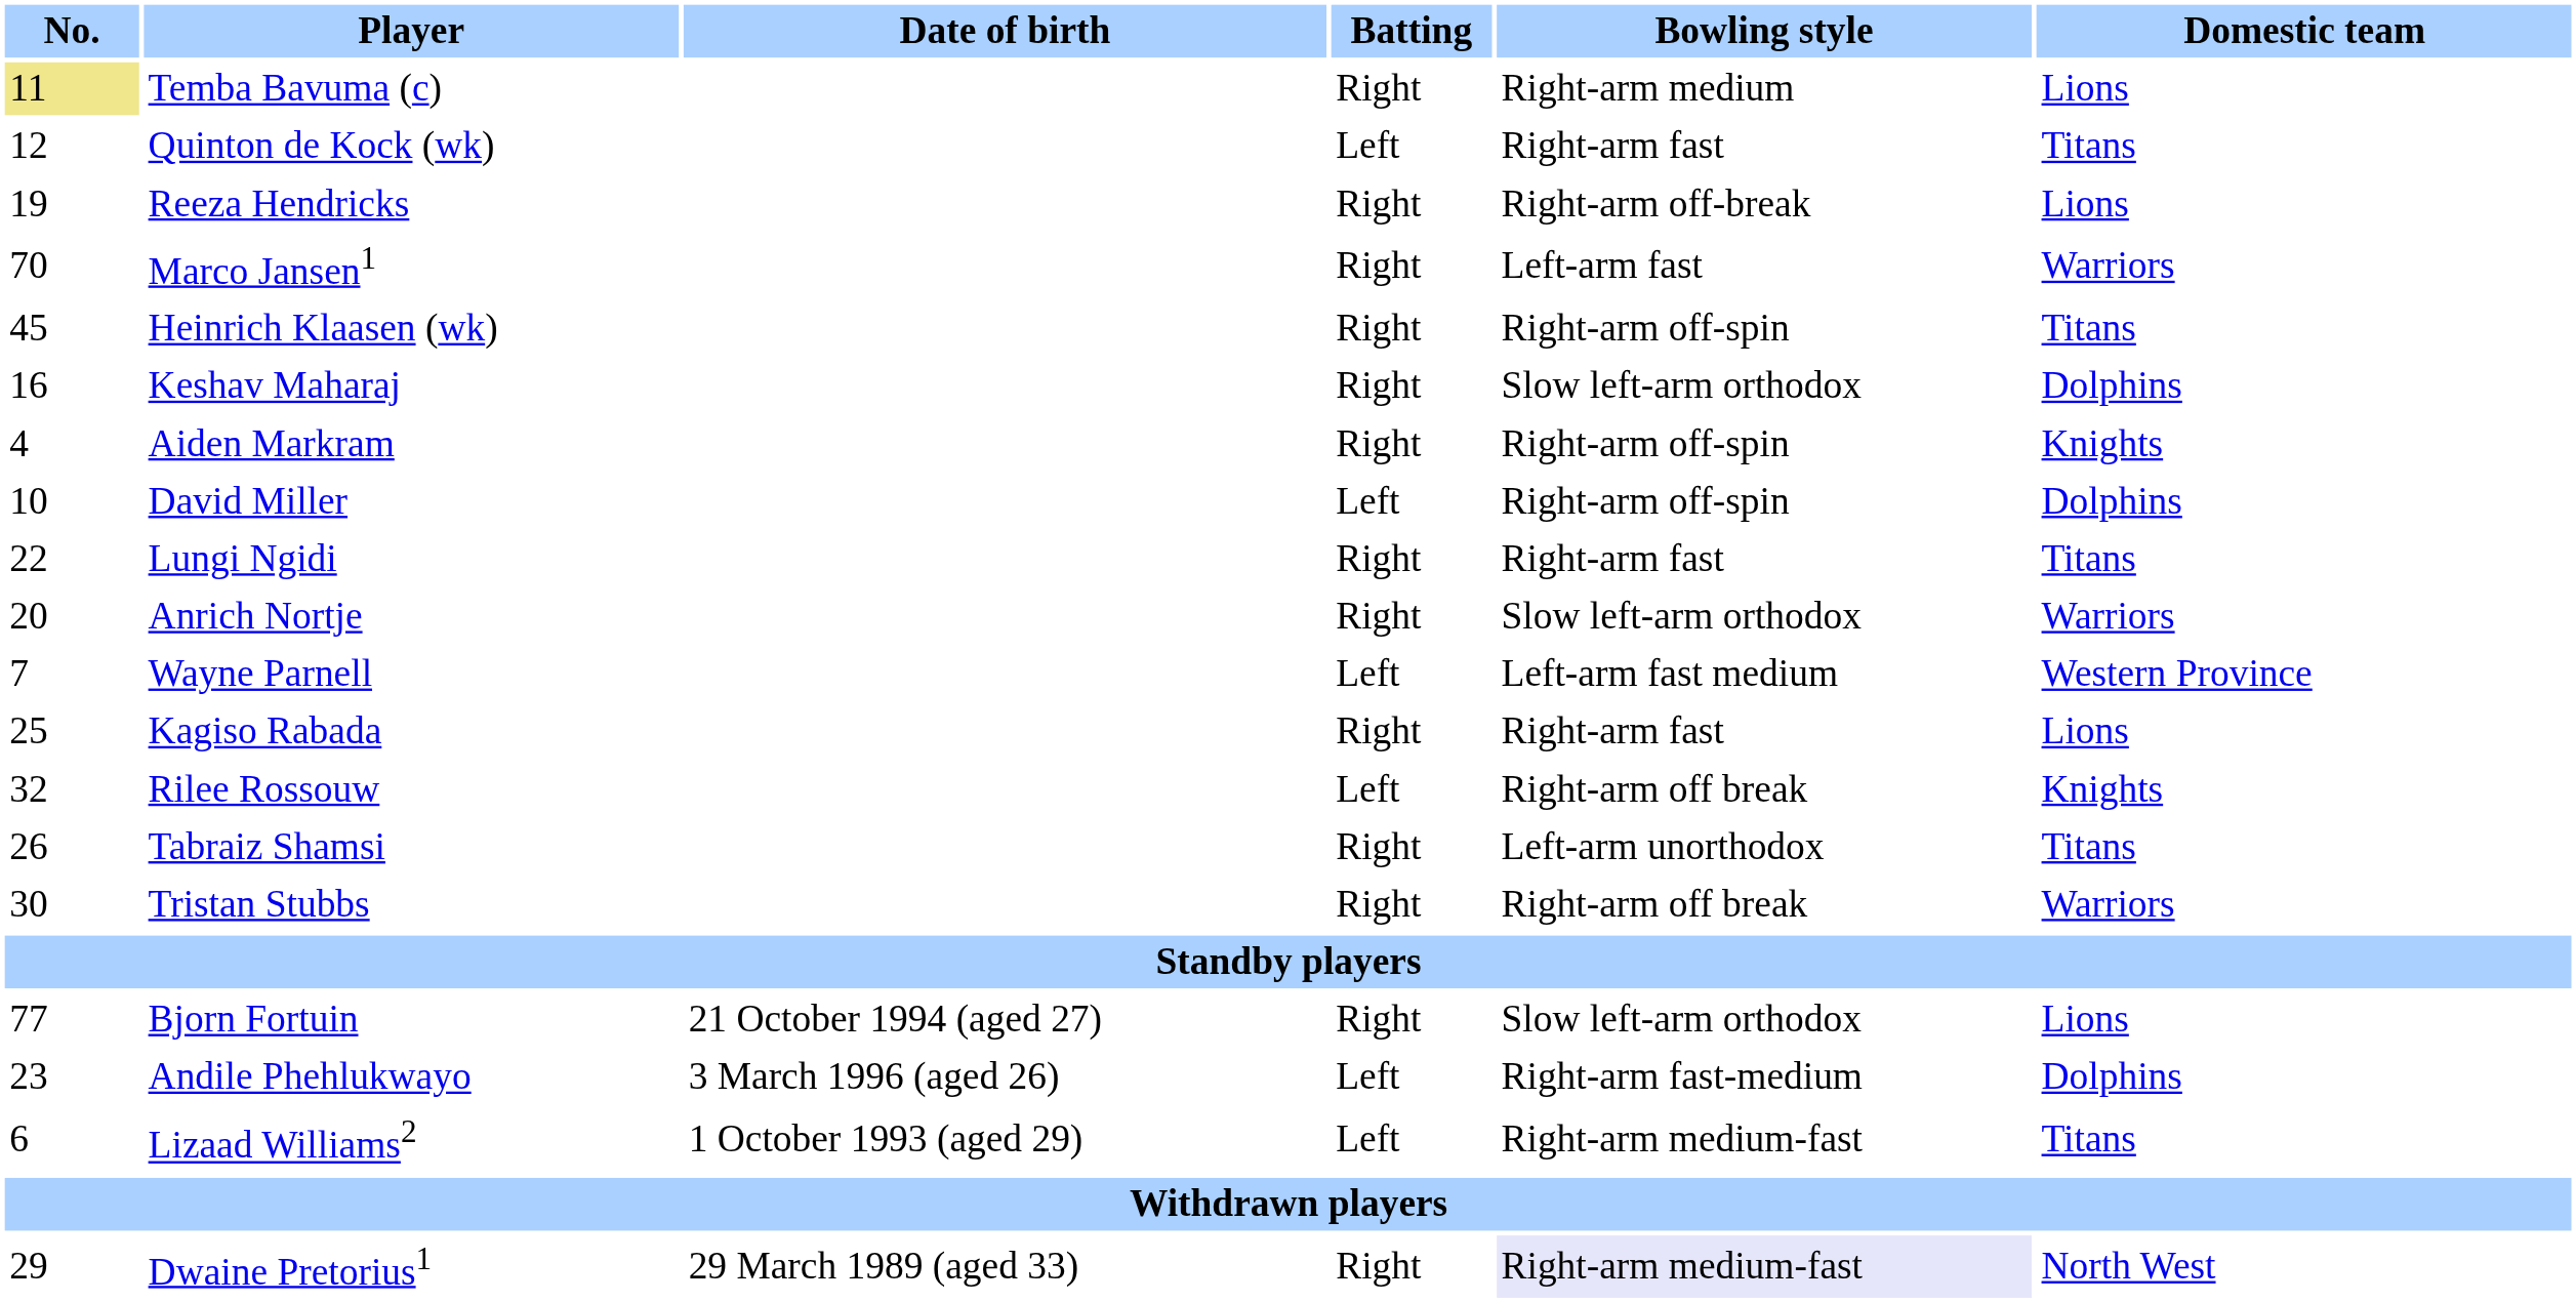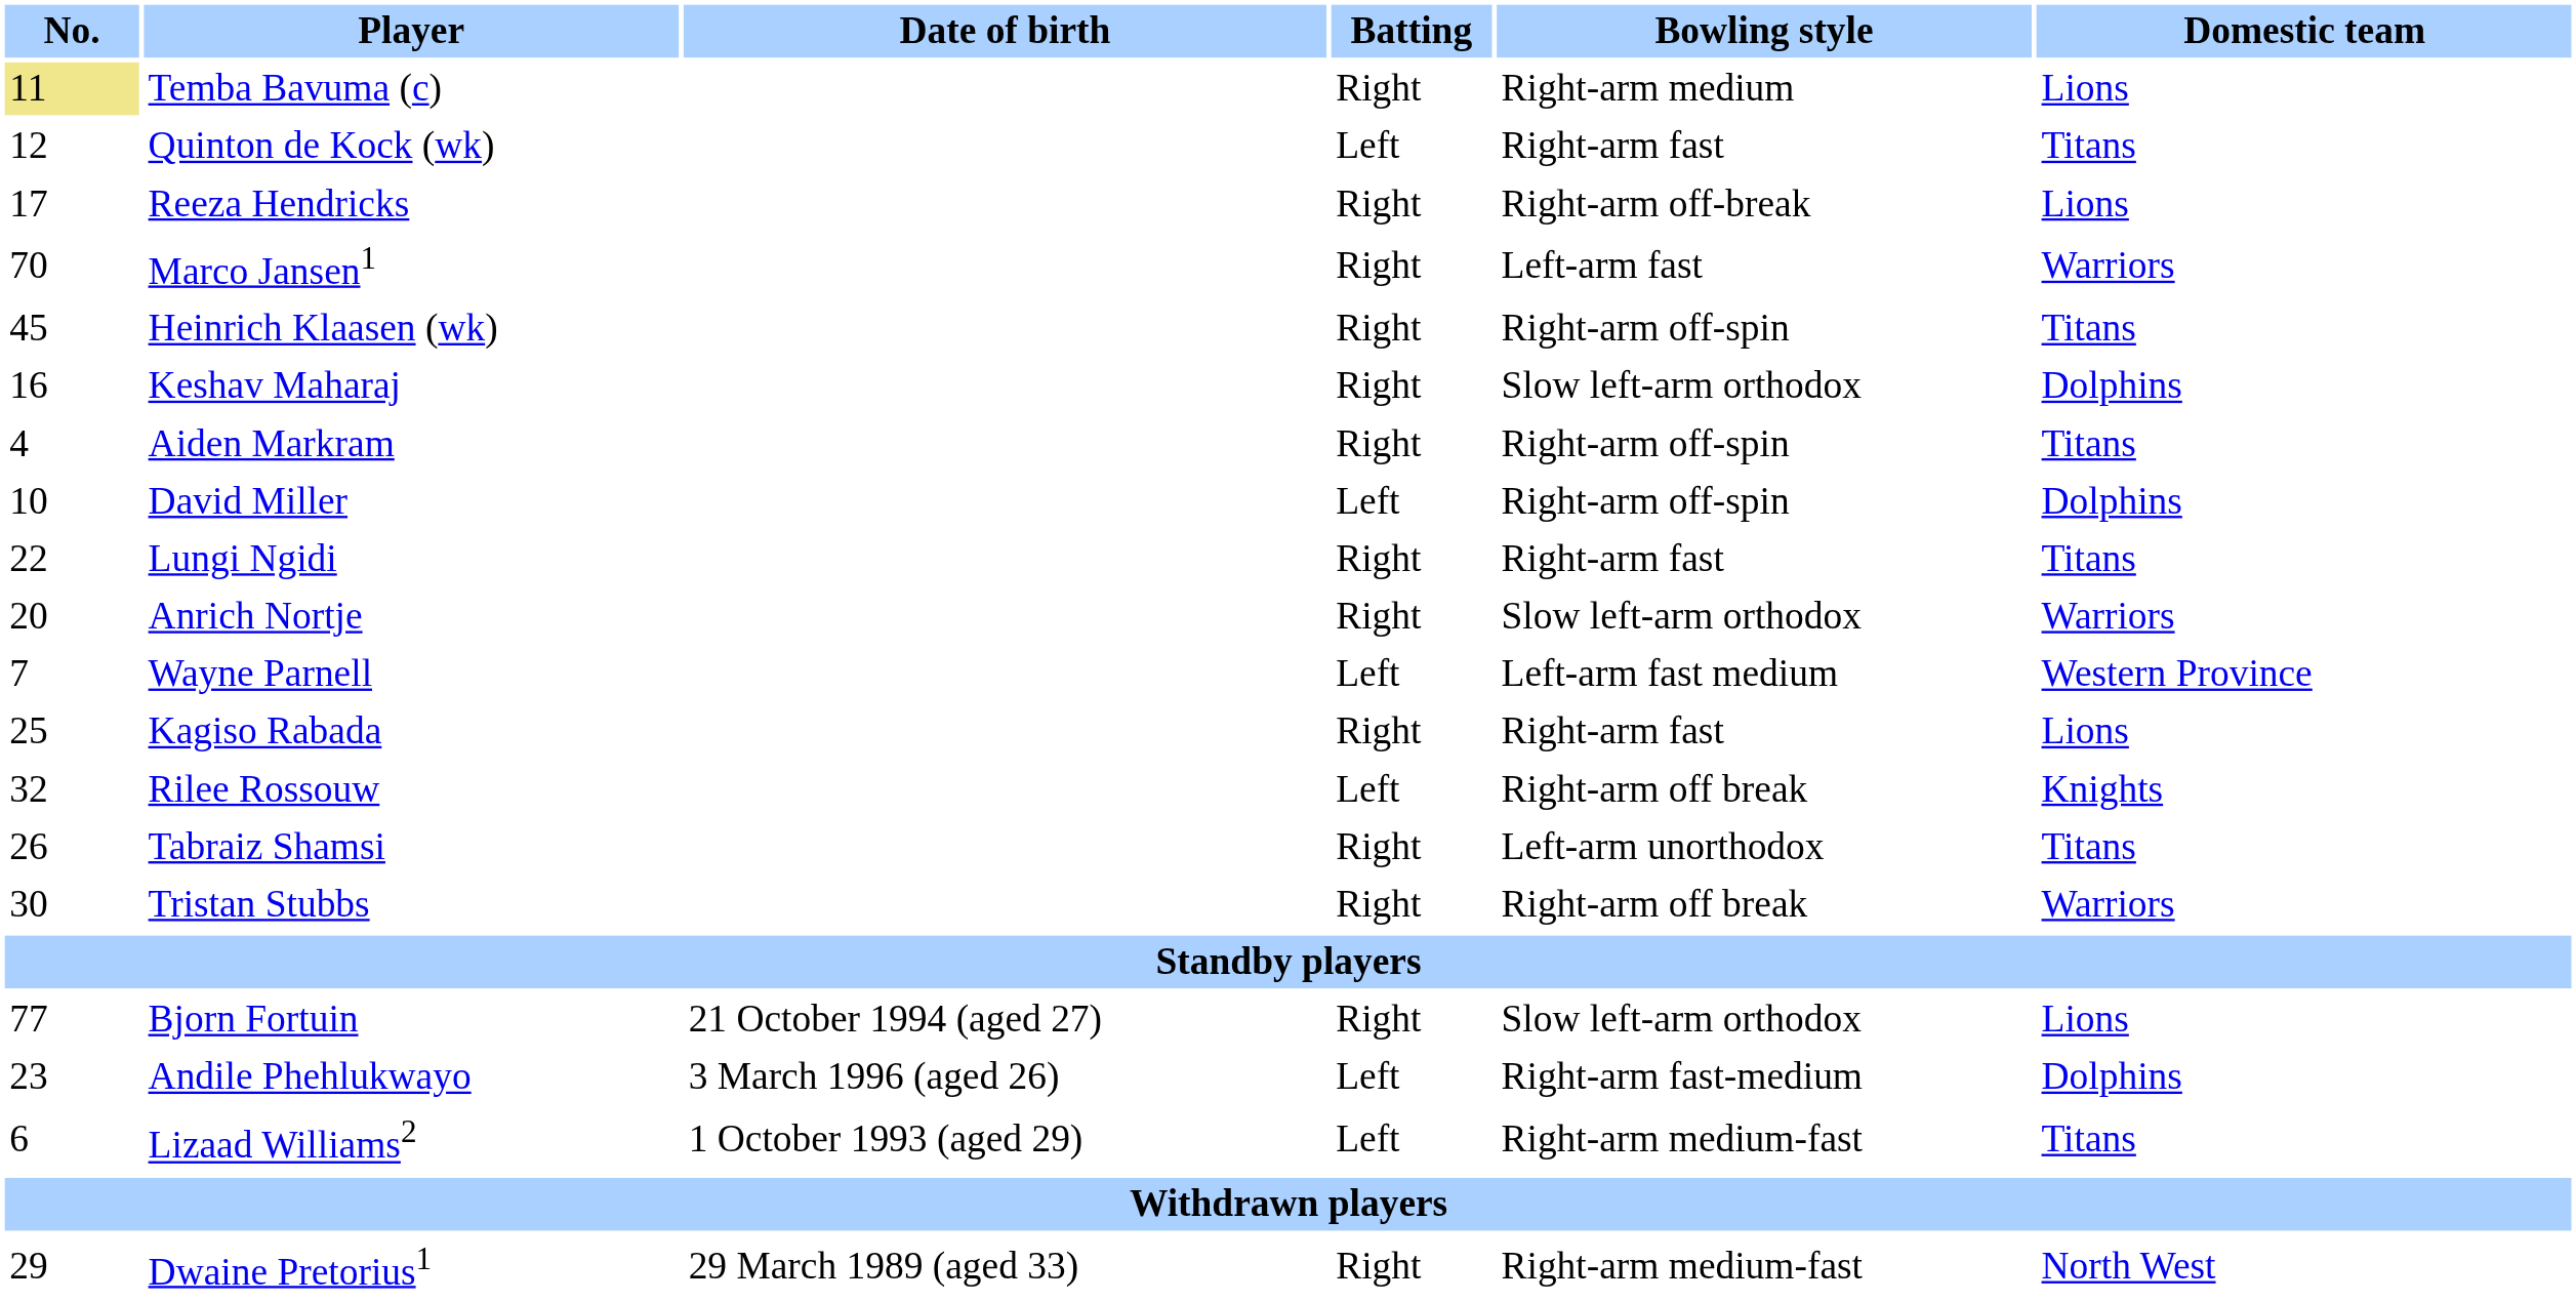Reeza Hendricks | No.: 19 -> 17
Aiden Markram | Domestic team: Knights -> Titans
Dwaine Pretorius1 | Bowling style: lavender background -> no background
